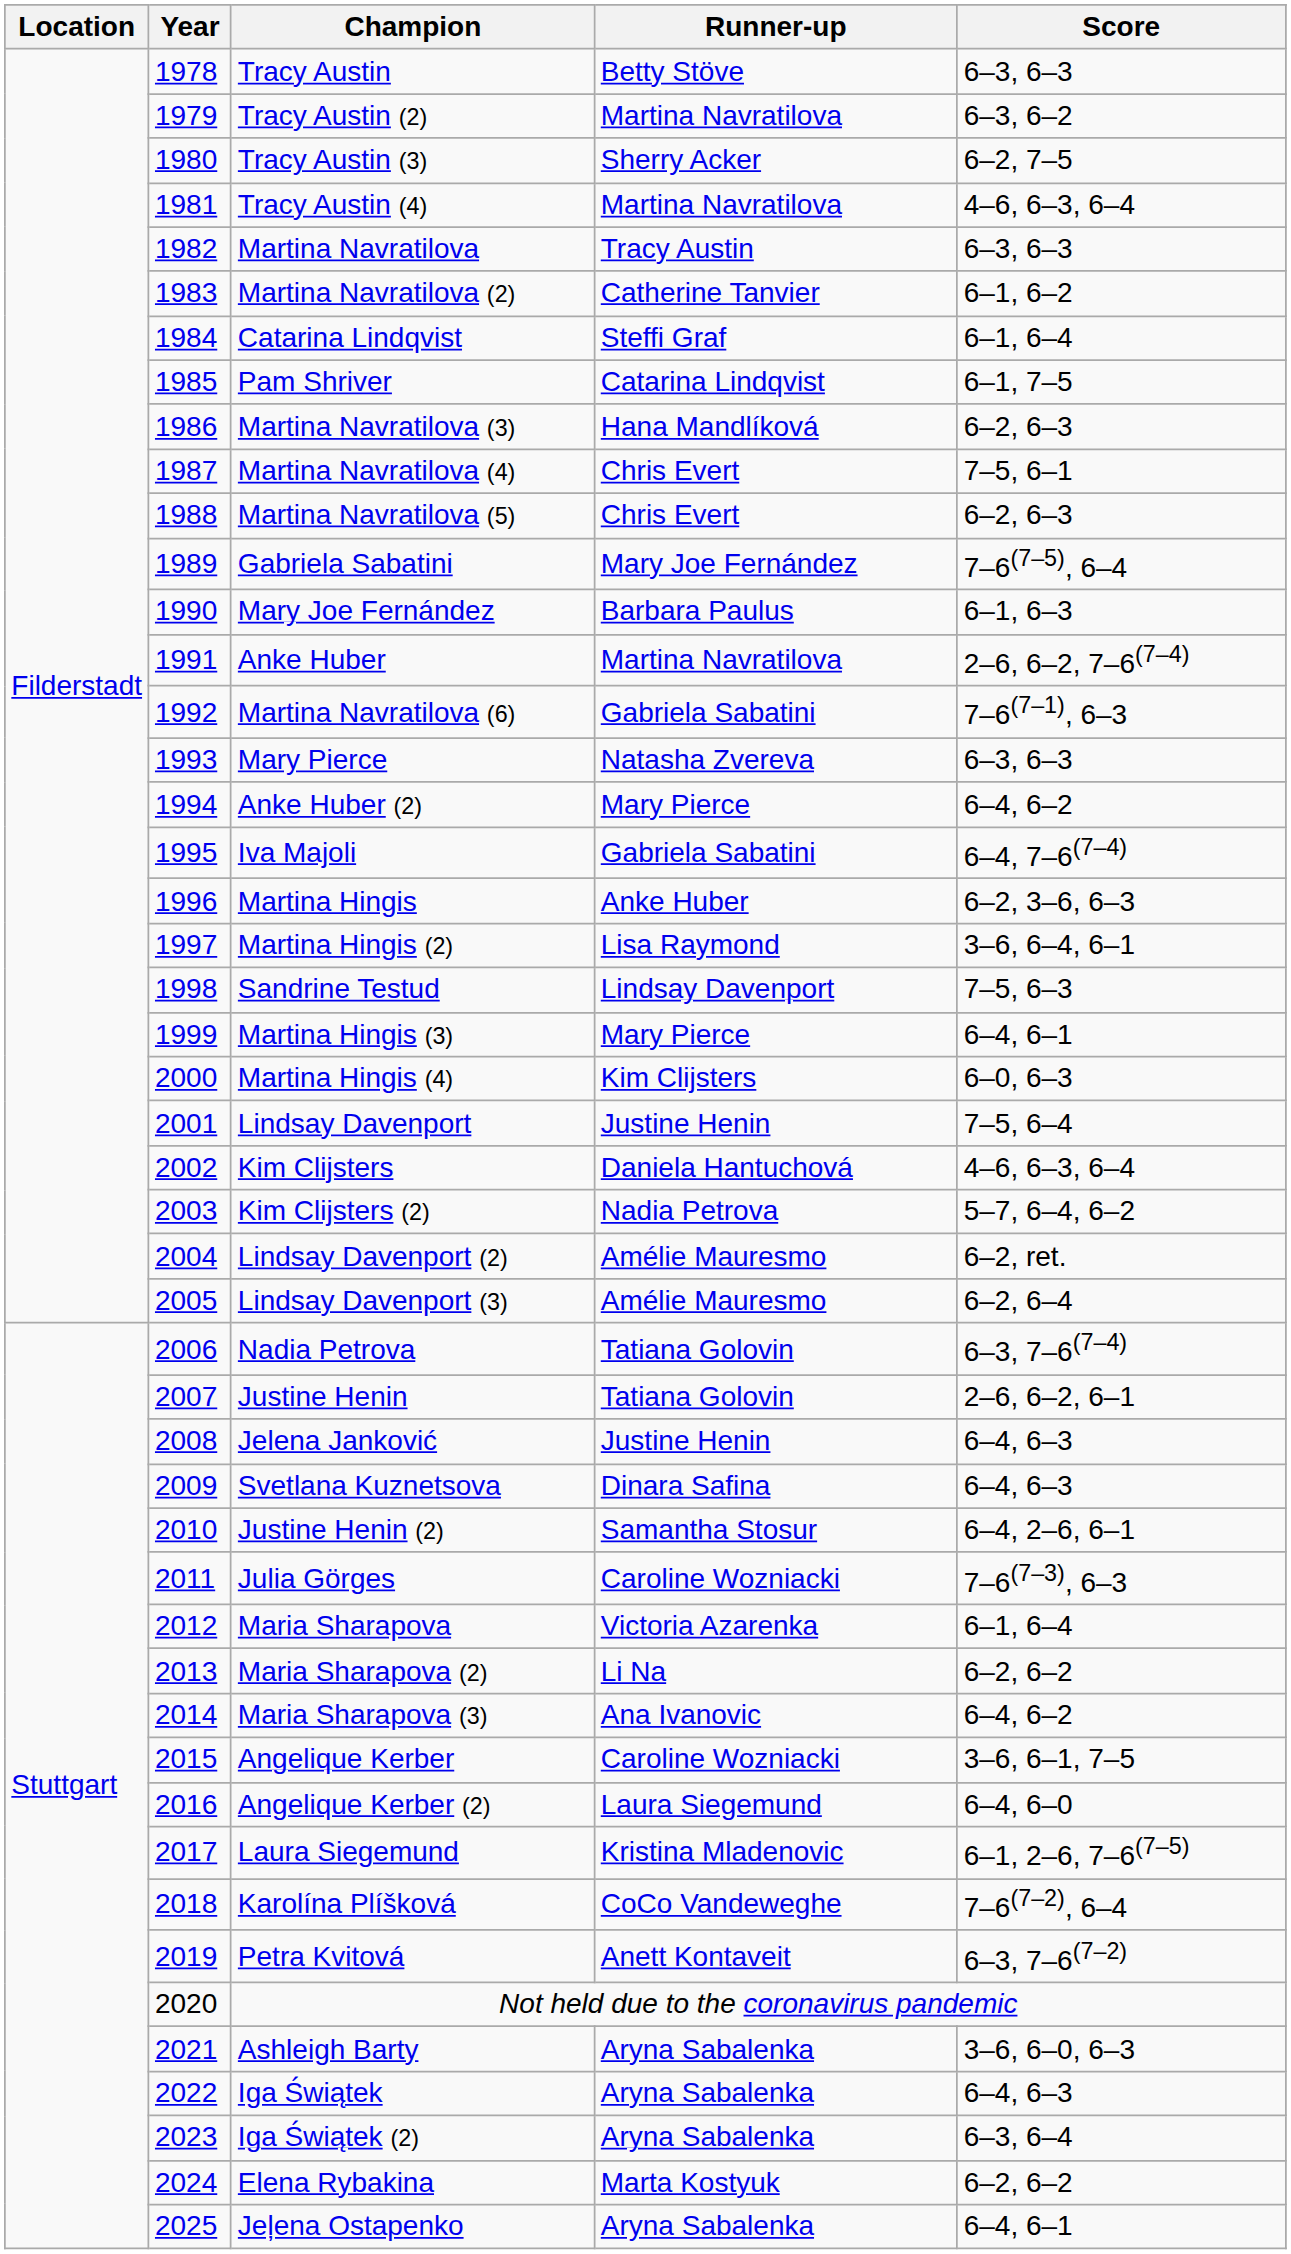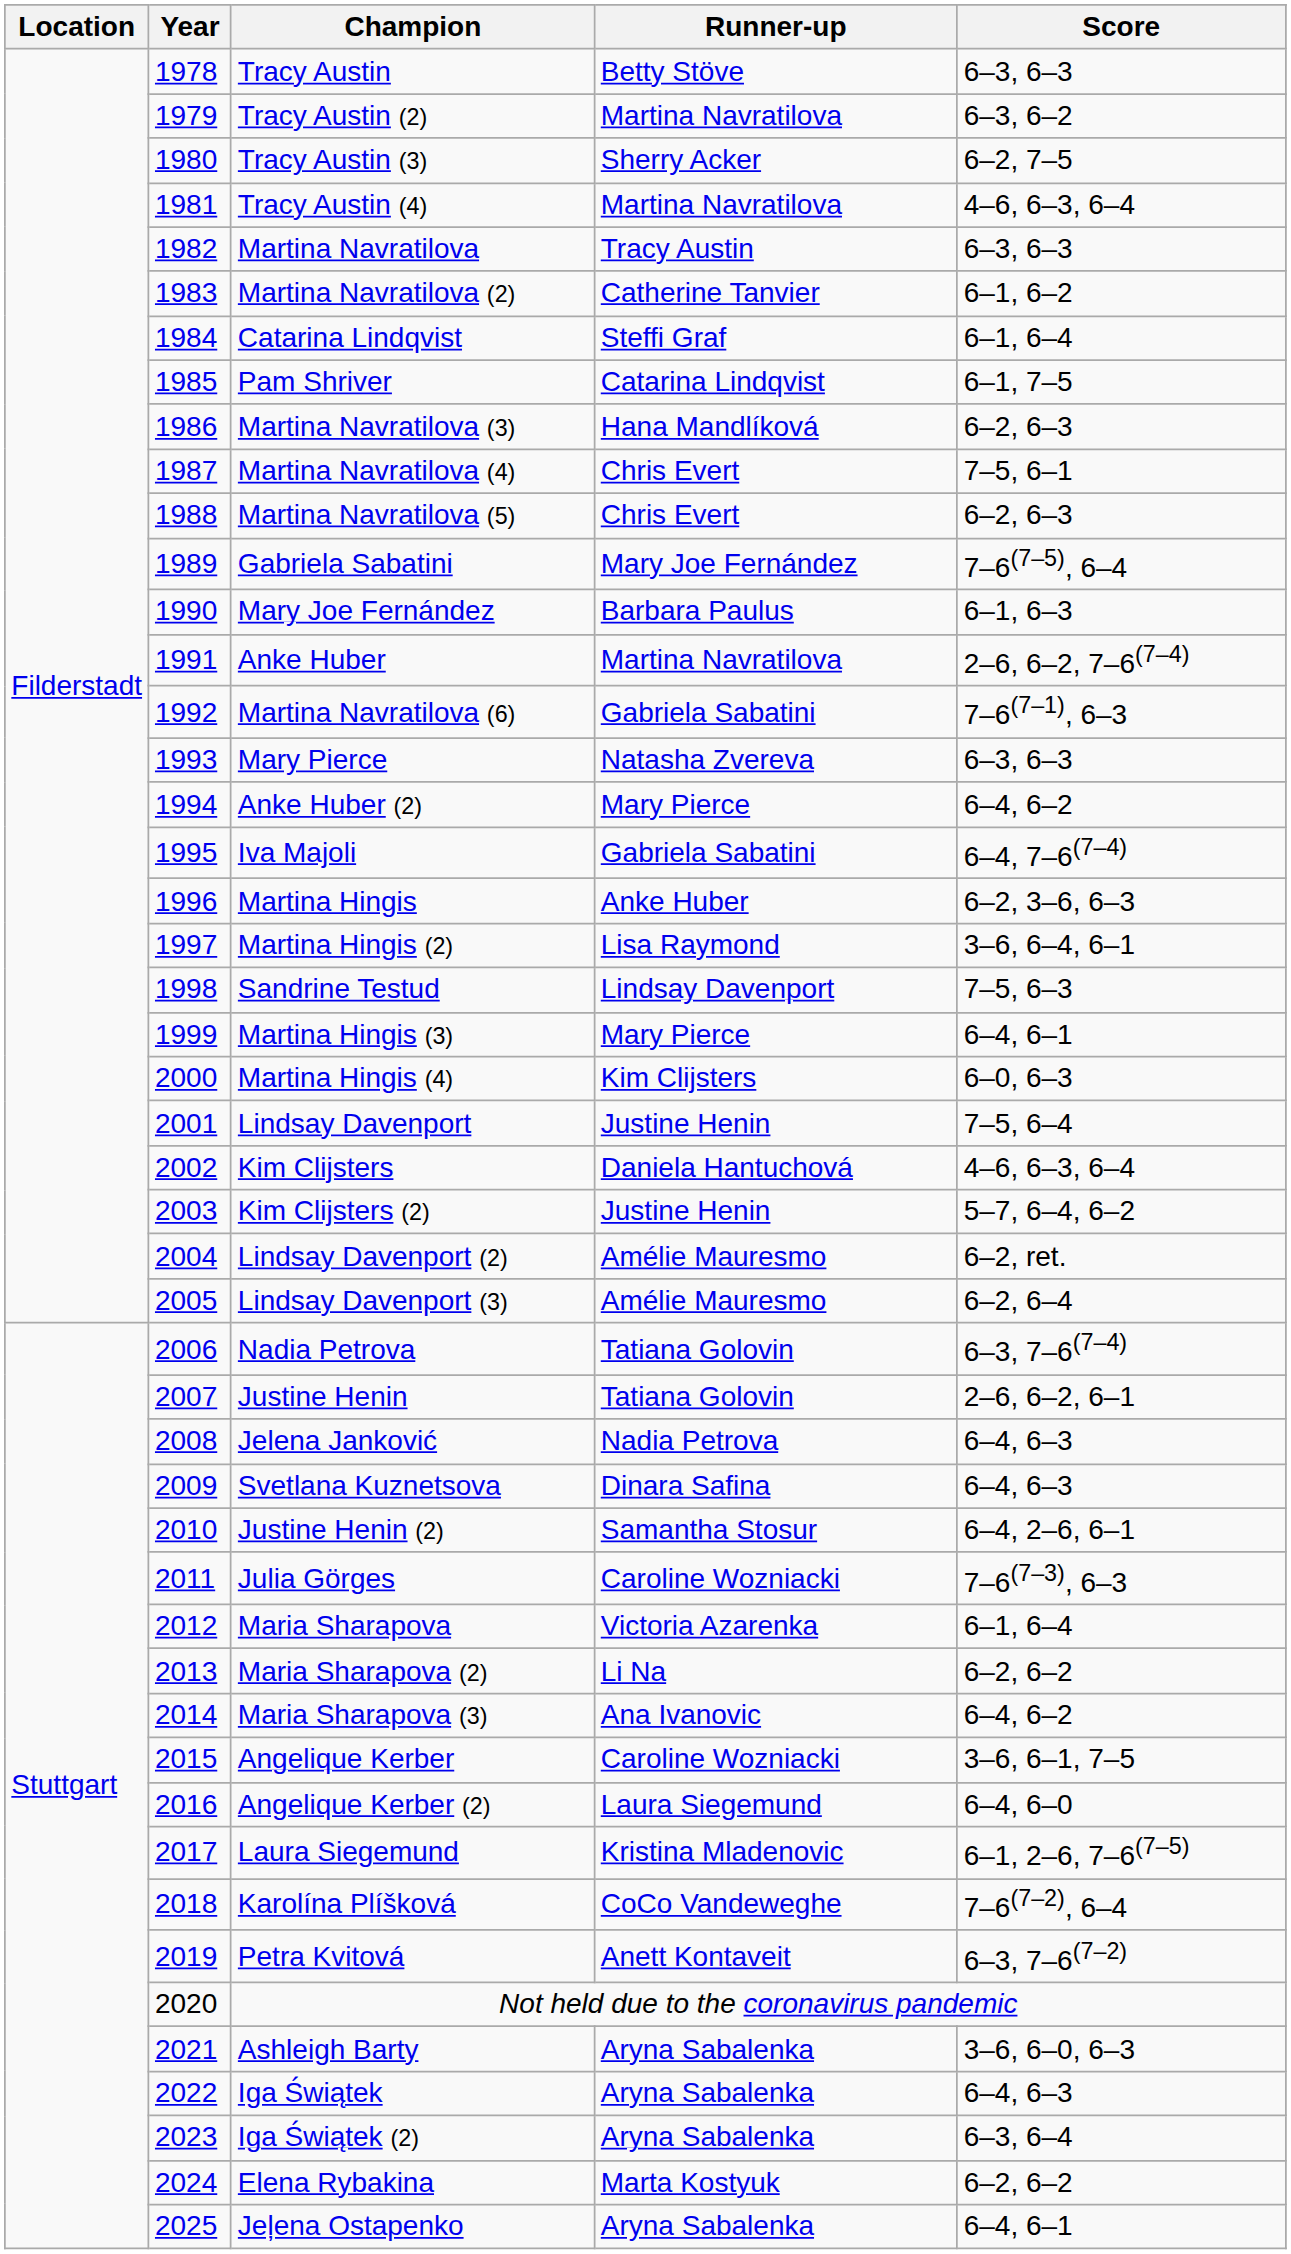Kim Clijsters (2) | Runner-up: Nadia Petrova -> Justine Henin
Jelena Janković | Runner-up: Justine Henin -> Nadia Petrova
